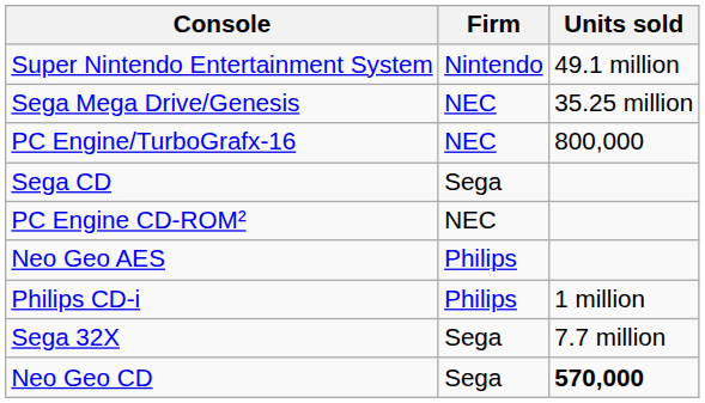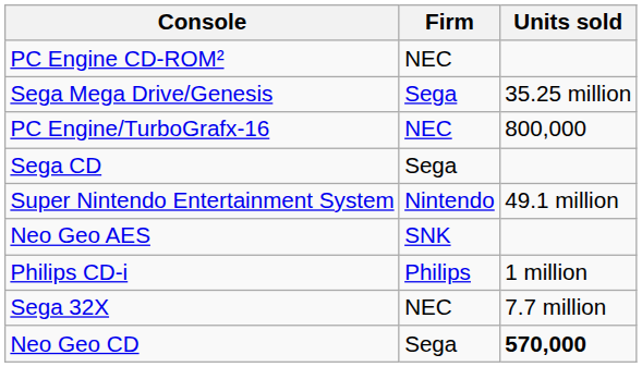rows swapped: Super Nintendo Entertainment System <-> PC Engine CD-ROM²
Sega Mega Drive/Genesis | Firm: NEC -> Sega
Neo Geo AES | Firm: Philips -> SNK
Sega 32X | Firm: Sega -> NEC
